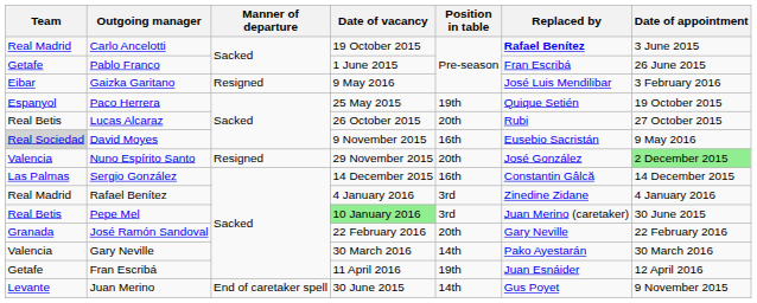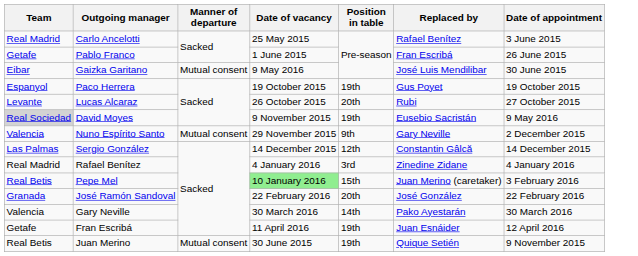Carlo Ancelotti | Date of vacancy: 19 October 2015 -> 25 May 2015
Carlo Ancelotti | Replaced by: bold -> normal
Gaizka Garitano | Manner of departure: Resigned -> Mutual consent
Gaizka Garitano | Date of appointment: 3 February 2016 -> 30 June 2015
Paco Herrera | Date of vacancy: 25 May 2015 -> 19 October 2015
Paco Herrera | Replaced by: Quique Setién -> Gus Poyet
Lucas Alcaraz | Team: Real Betis -> Levante
David Moyes | Position in table: 16th -> 19th
Nuno Espírito Santo | Manner of departure: Resigned -> Mutual consent
Nuno Espírito Santo | Position in table: 20th -> 9th
Nuno Espírito Santo | Replaced by: José González -> Gary Neville
Nuno Espírito Santo | Date of appointment: lightgreen background -> no background
Sergio González | Position in table: 16th -> 12th
Pepe Mel | Position in table: 3rd -> 15th
Pepe Mel | Date of appointment: 30 June 2015 -> 3 February 2016
José Ramón Sandoval | Replaced by: Gary Neville -> José González
Juan Merino | Team: Levante -> Real Betis
Juan Merino | Manner of departure: End of caretaker spell -> Mutual consent
Juan Merino | Position in table: 14th -> 19th
Juan Merino | Replaced by: Gus Poyet -> Quique Setién
